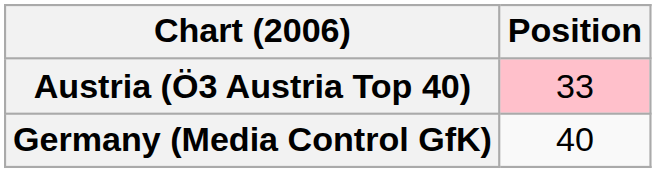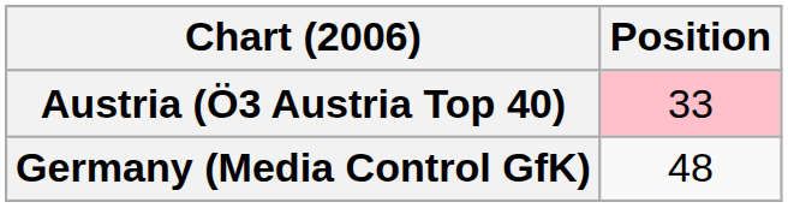Germany (Media Control GfK) | Position: 40 -> 48
